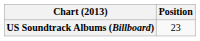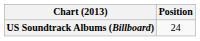US Soundtrack Albums (Billboard) | Position: 23 -> 24
